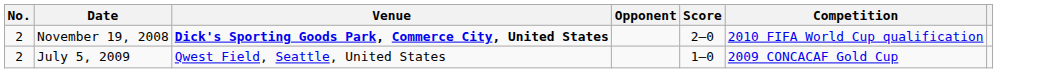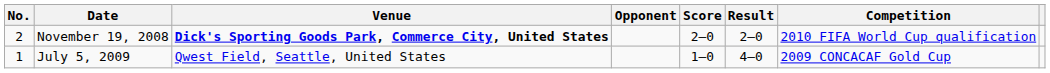+ column: Result | 2–0 | 4–0
July 5, 2009 | No.: 2 -> 1
